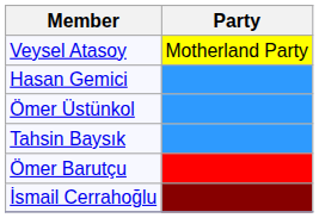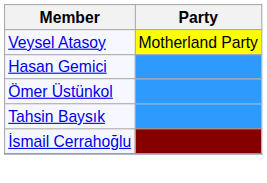- row: Ömer Barutçu
